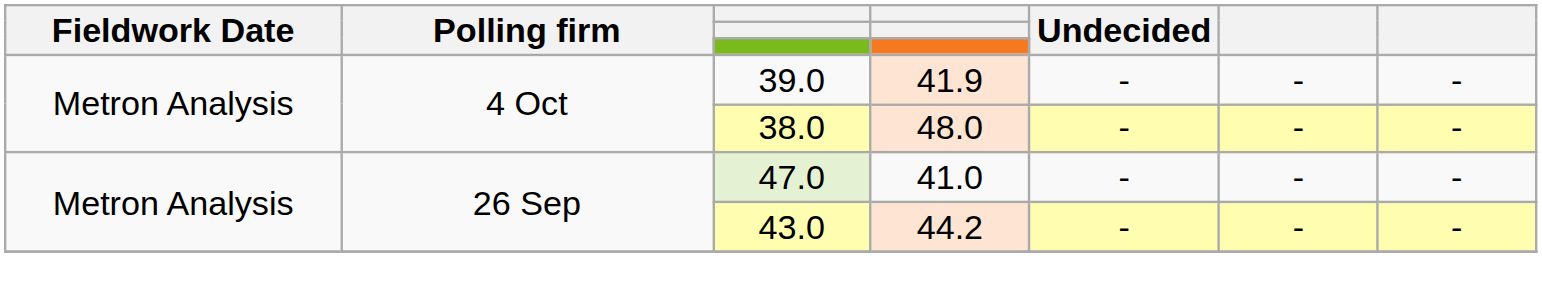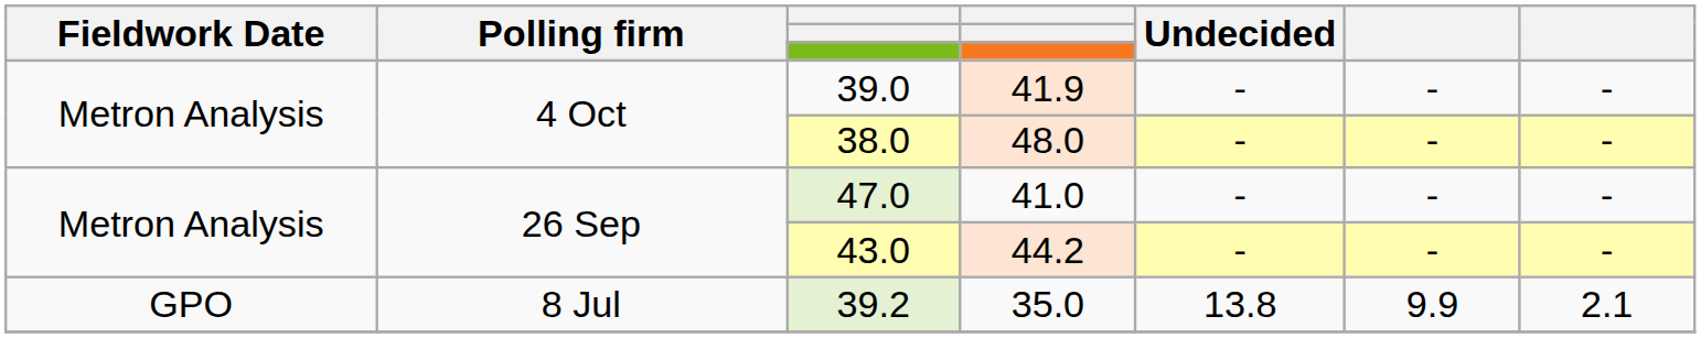+ row: GPO | 8 Jul | 39.2 | 35.0 | 13.8 | 9.9 | 2.1
